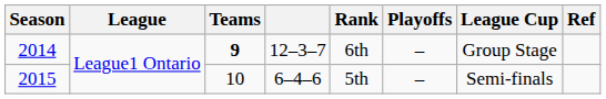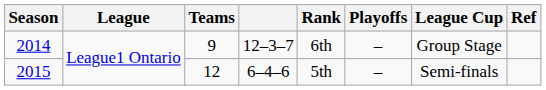2014 | Teams: bold -> normal
2015 | Teams: 10 -> 12
